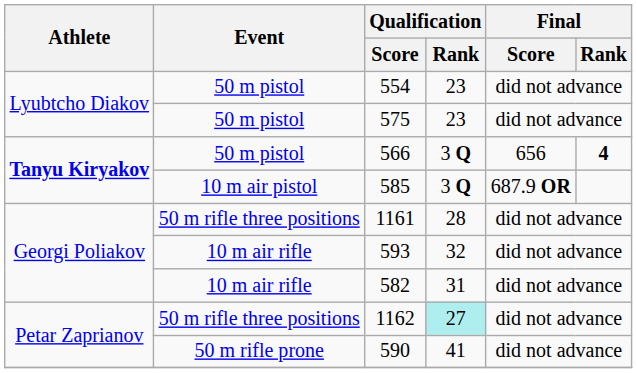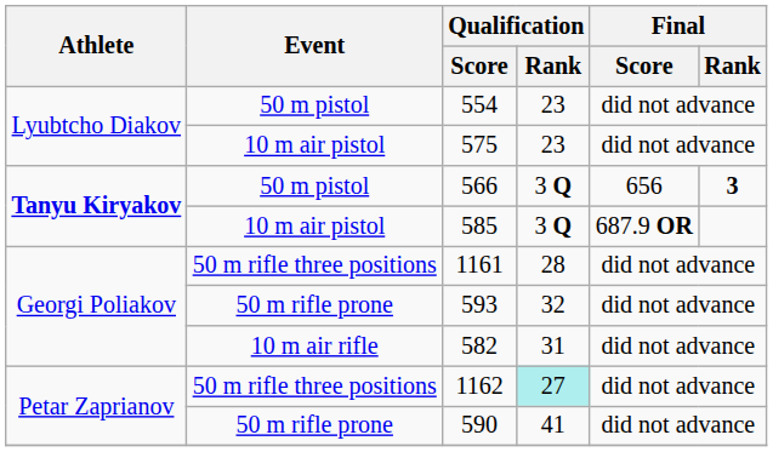575 | Event: 50 m pistol -> 10 m air pistol
566 | Final / Rank: 4 -> 3
593 | Event: 10 m air rifle -> 50 m rifle prone
